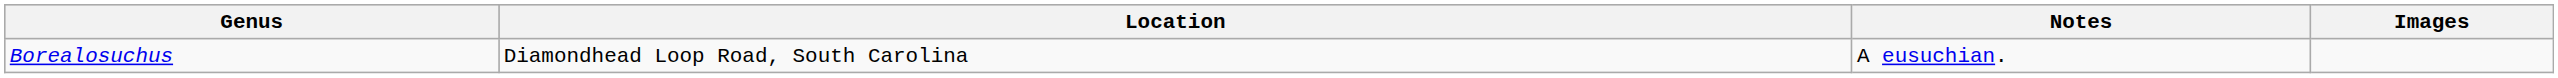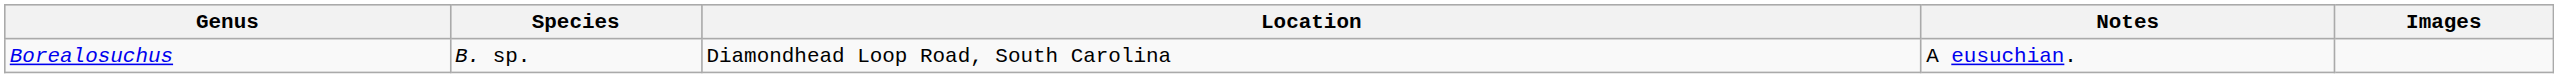+ column: Species | B. sp.
